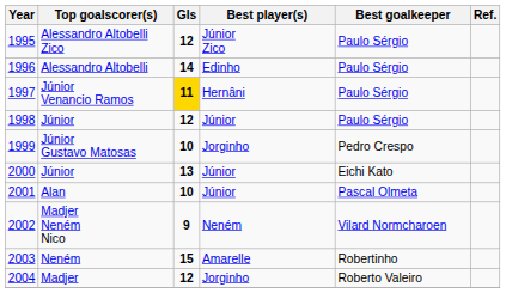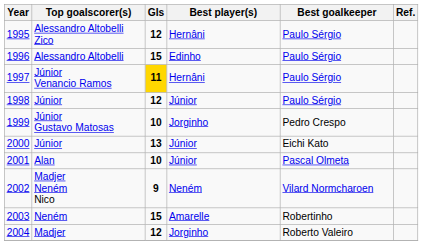Alessandro Altobelli Zico | Best player(s): Júnior Zico -> Hernâni
Alessandro Altobelli | Gls: 14 -> 15
